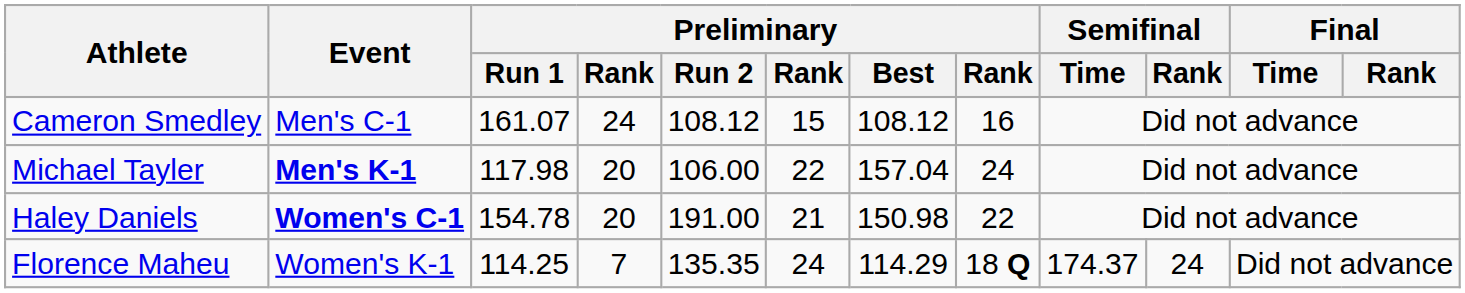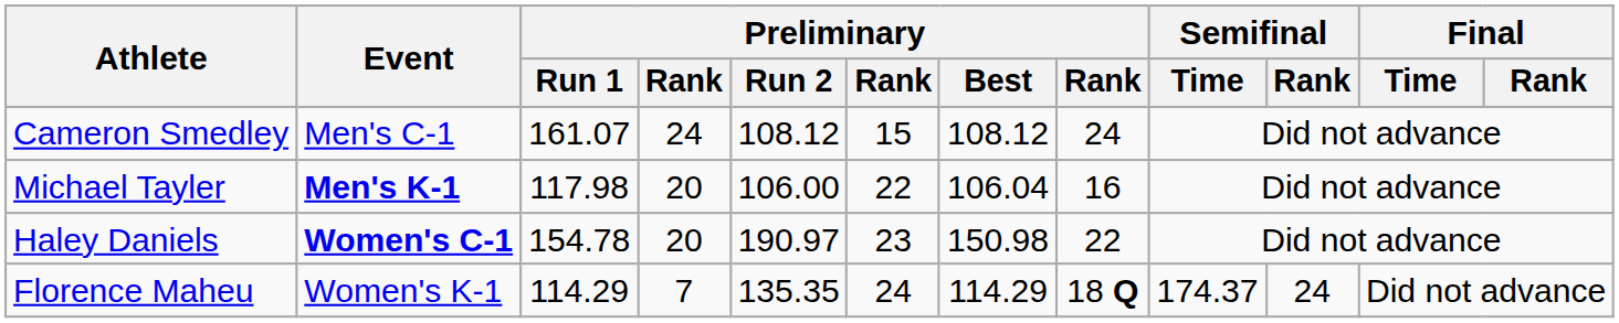Cameron Smedley | column 8: 16 -> 24
Michael Tayler | Preliminary / Best: 157.04 -> 106.04
Michael Tayler | column 8: 24 -> 16
Haley Daniels | Preliminary / Run 2: 191.00 -> 190.97
Haley Daniels | column 6: 21 -> 23
Florence Maheu | Preliminary / Run 1: 114.25 -> 114.29
